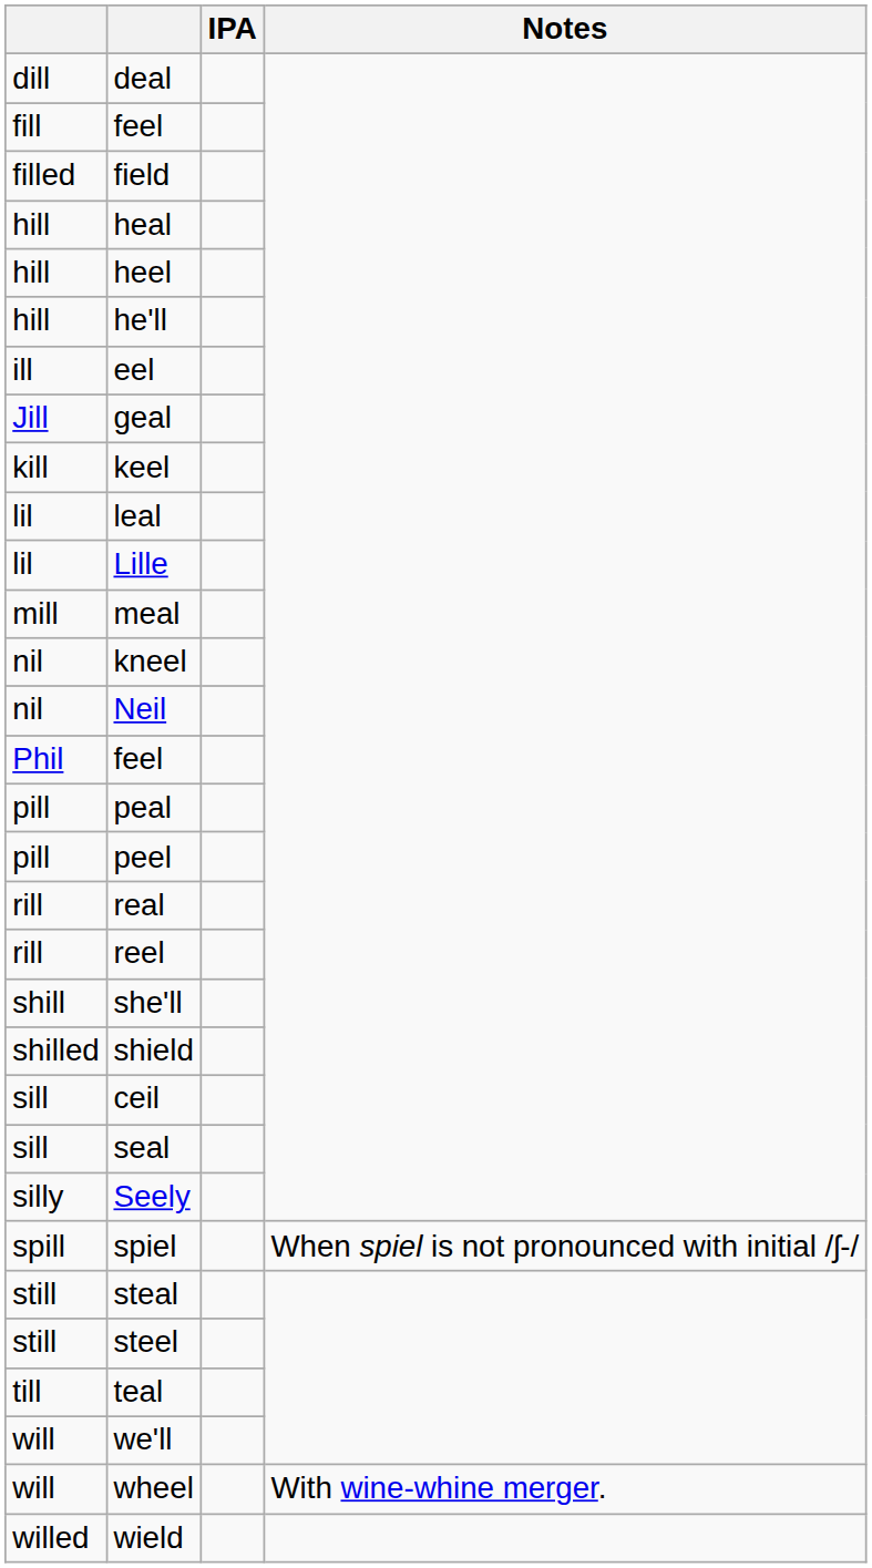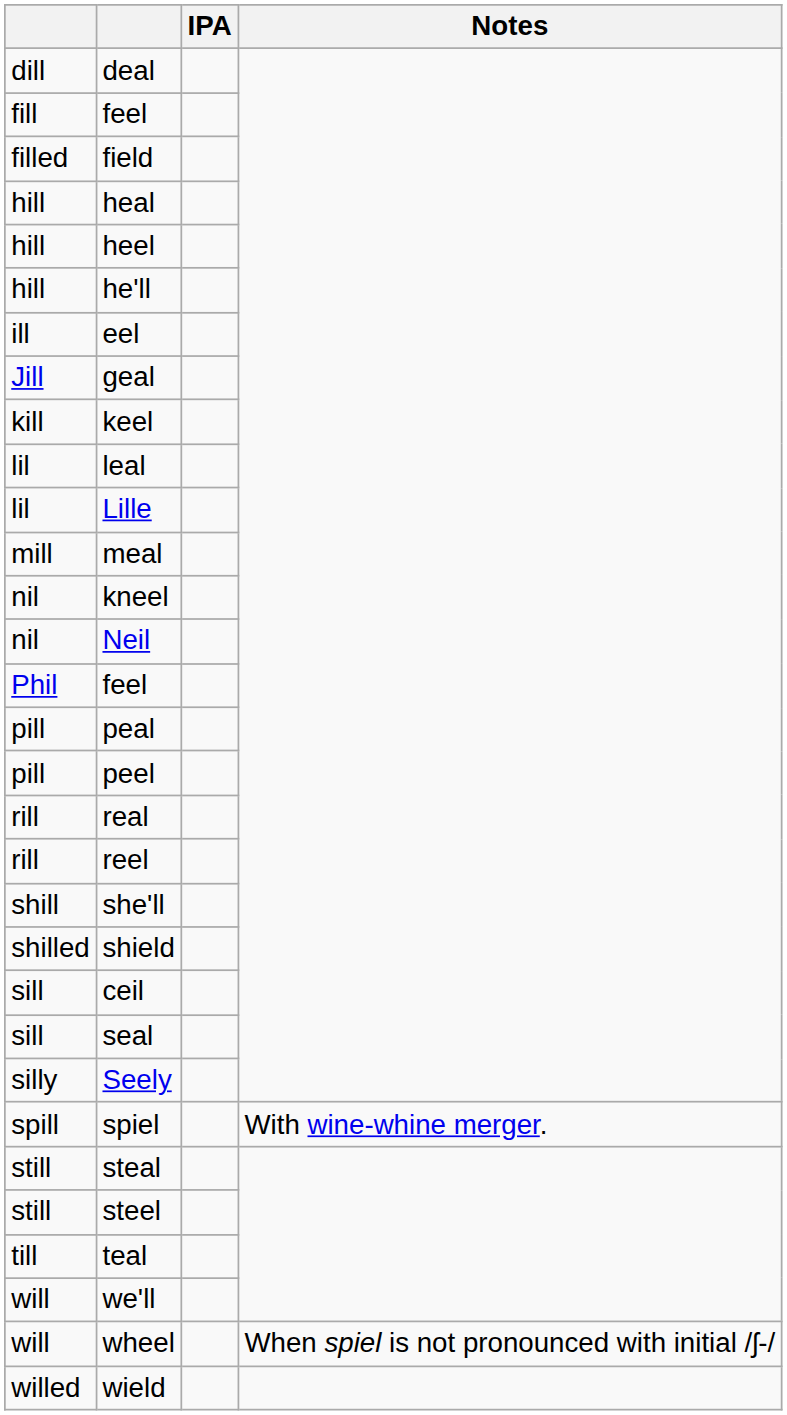spiel | Notes: When spiel is not pronounced with initial /ʃ-/ -> With wine-whine merger.
wheel | Notes: With wine-whine merger. -> When spiel is not pronounced with initial /ʃ-/
